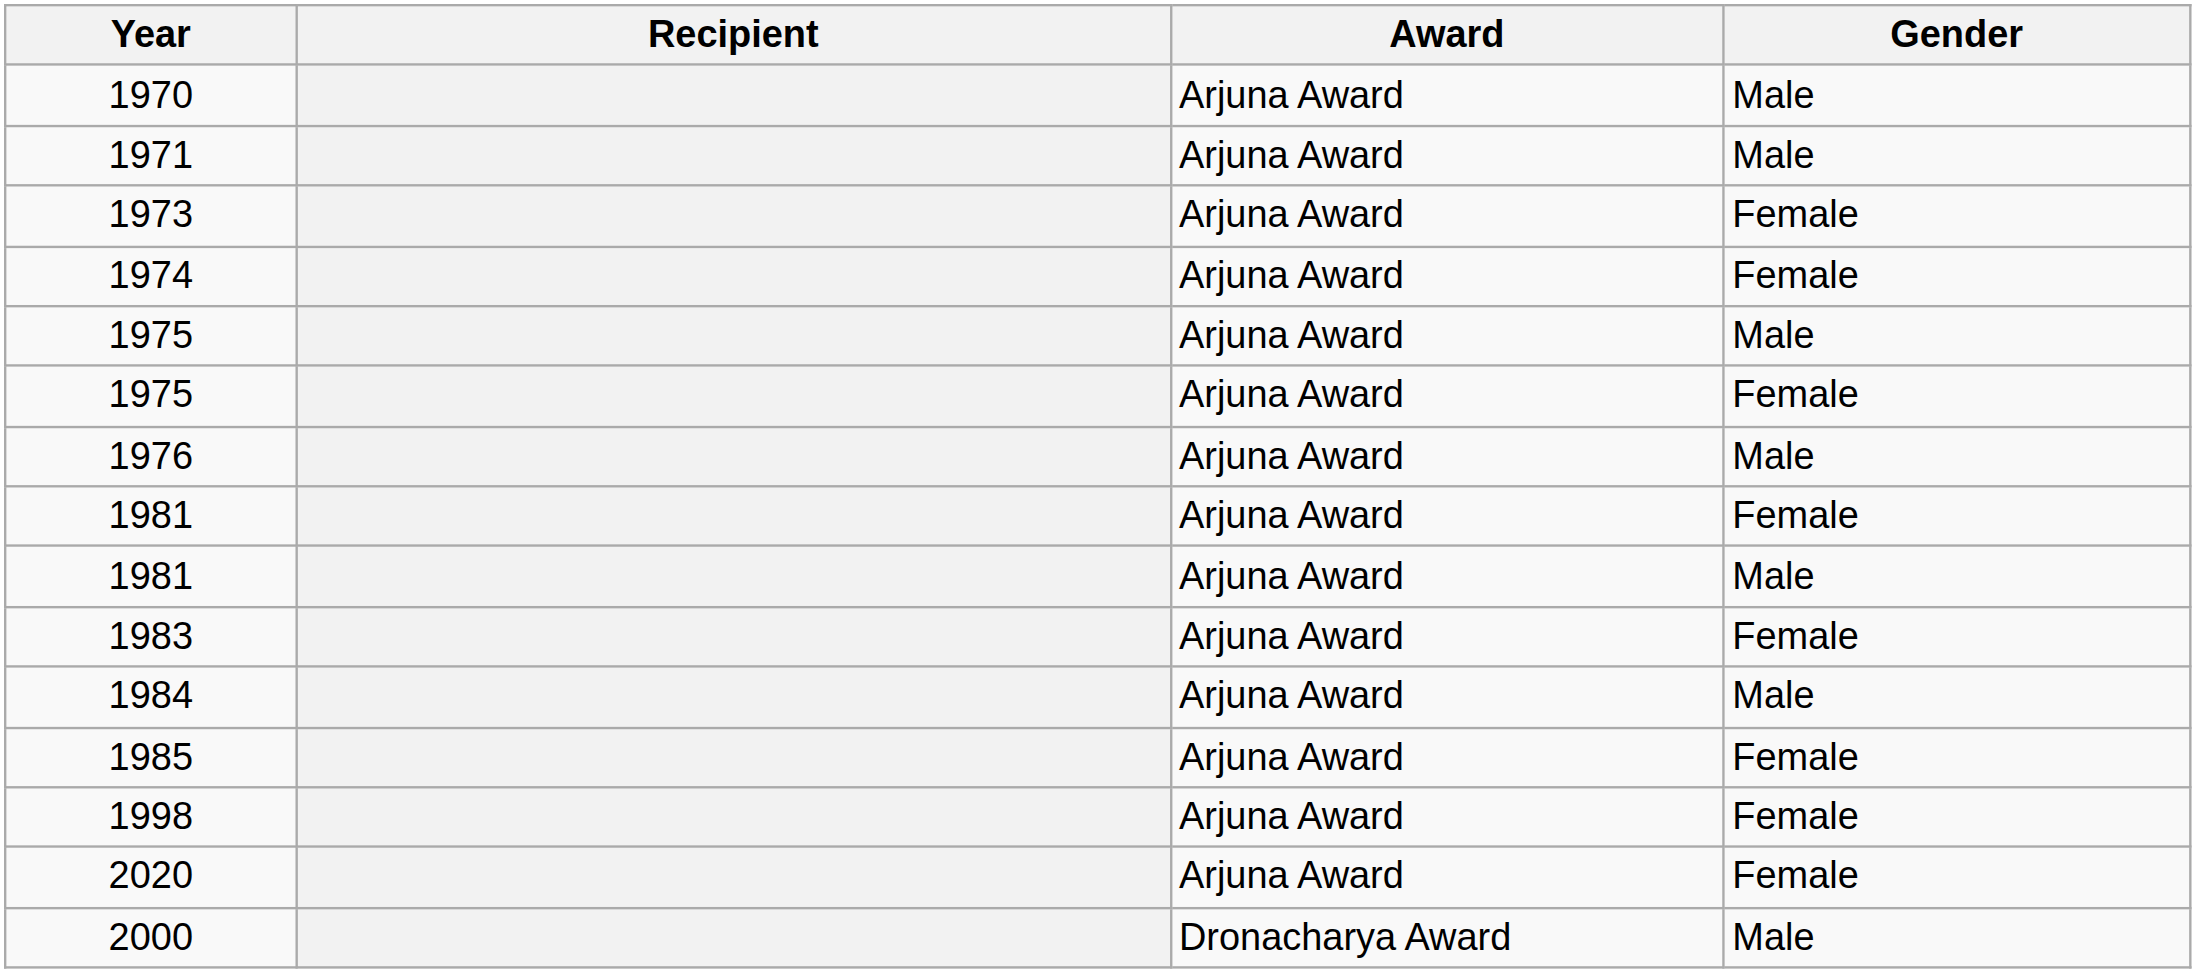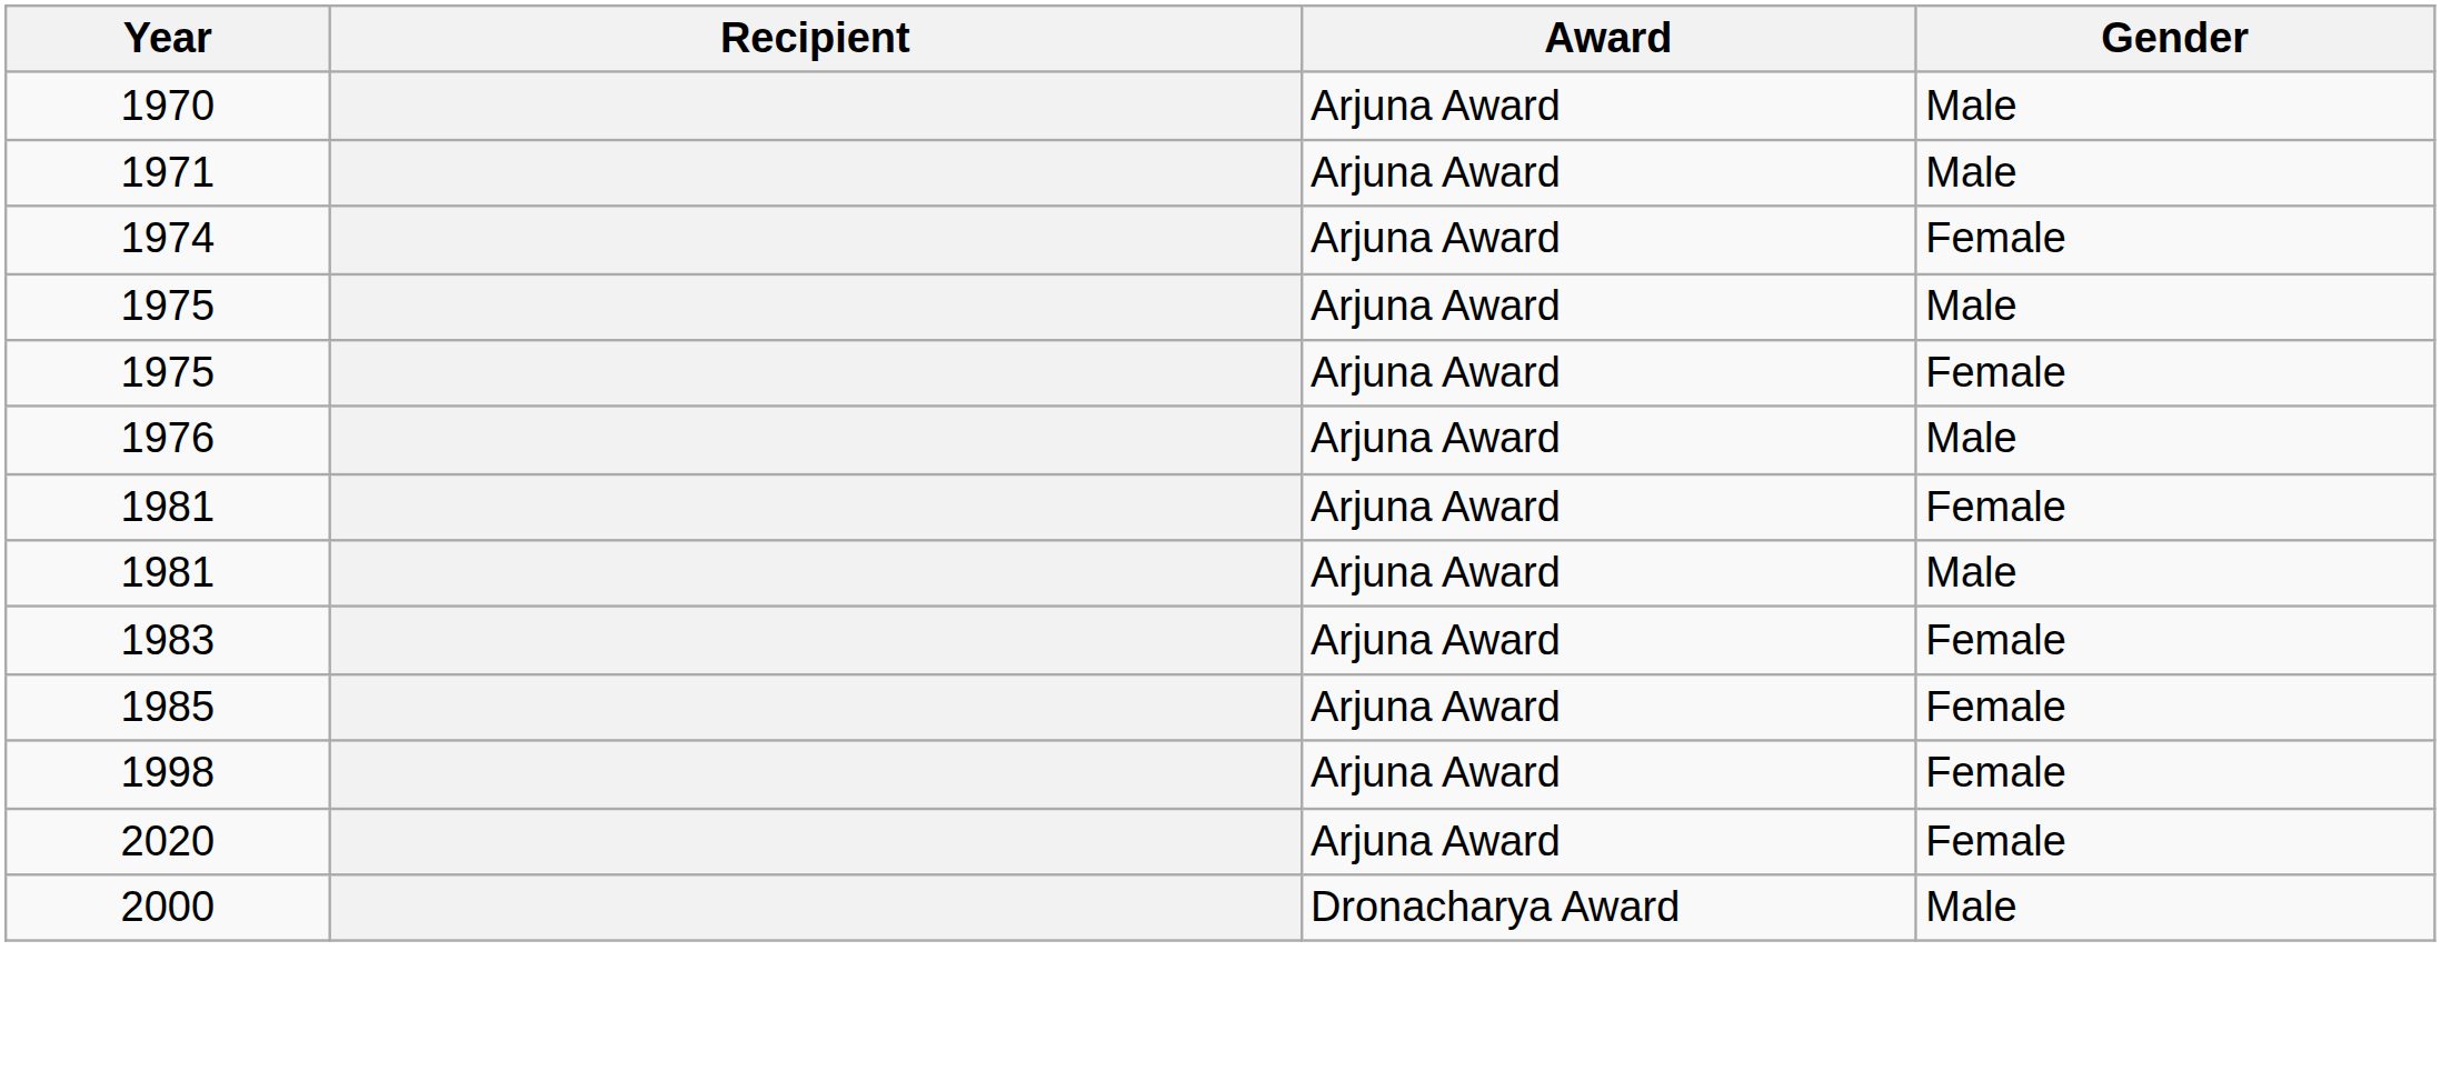- row: 1973 | Arjuna Award | Female
- row: 1984 | Arjuna Award | Male
